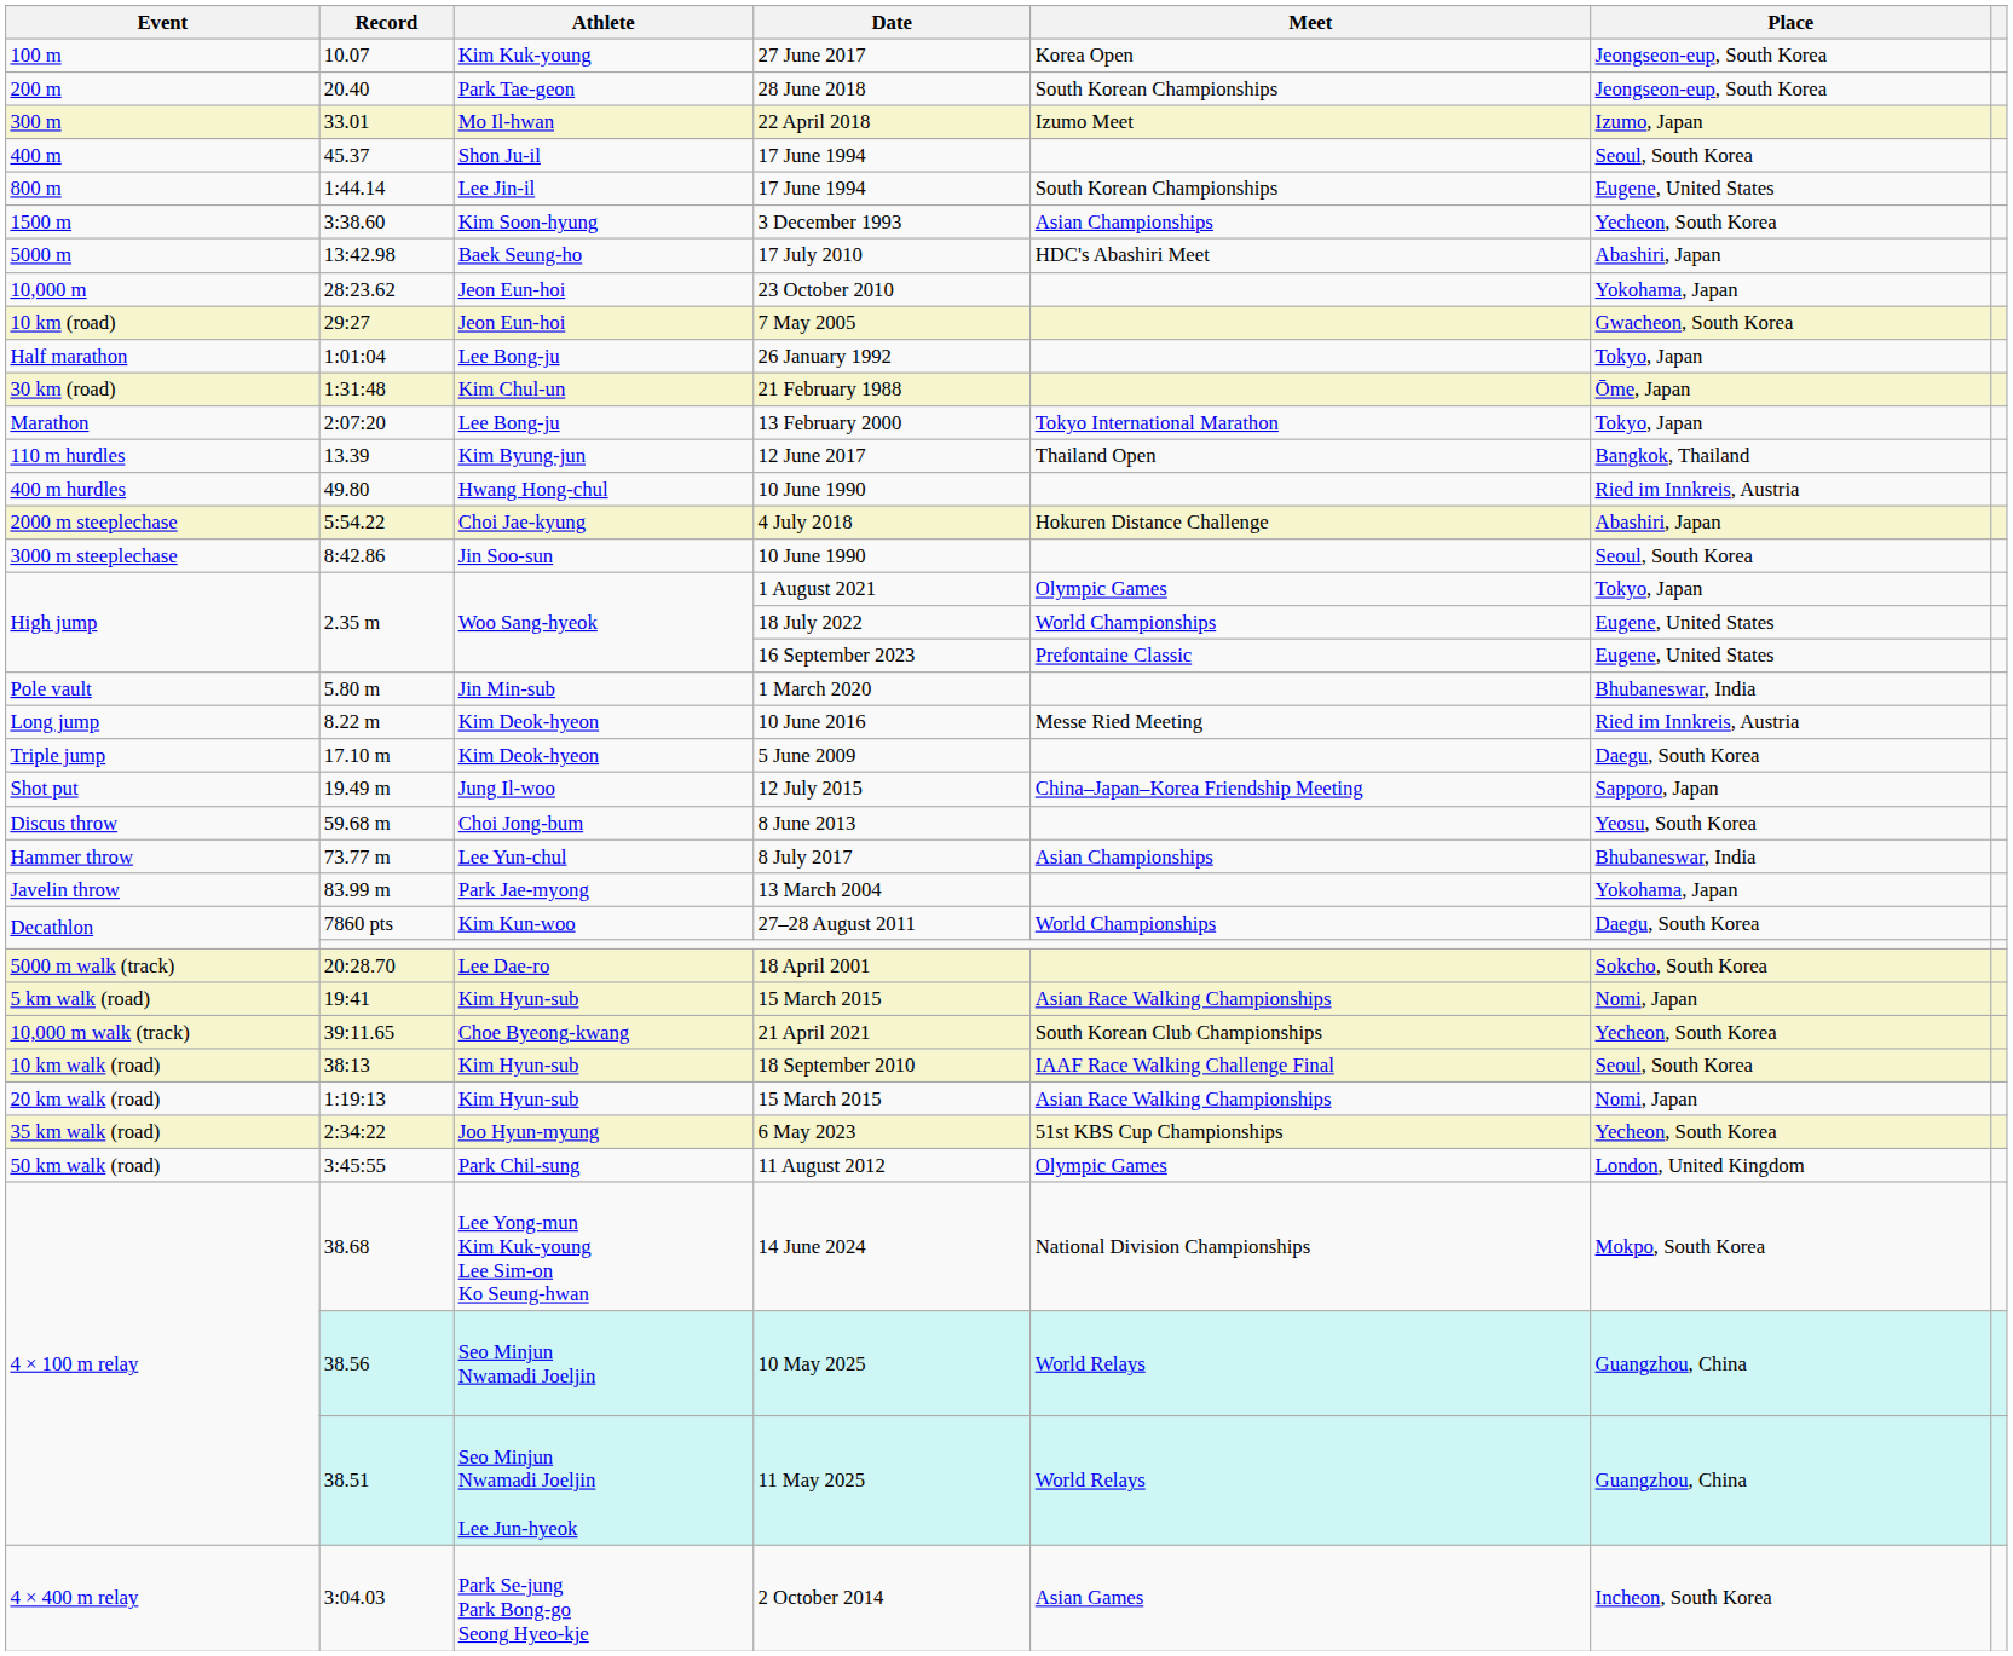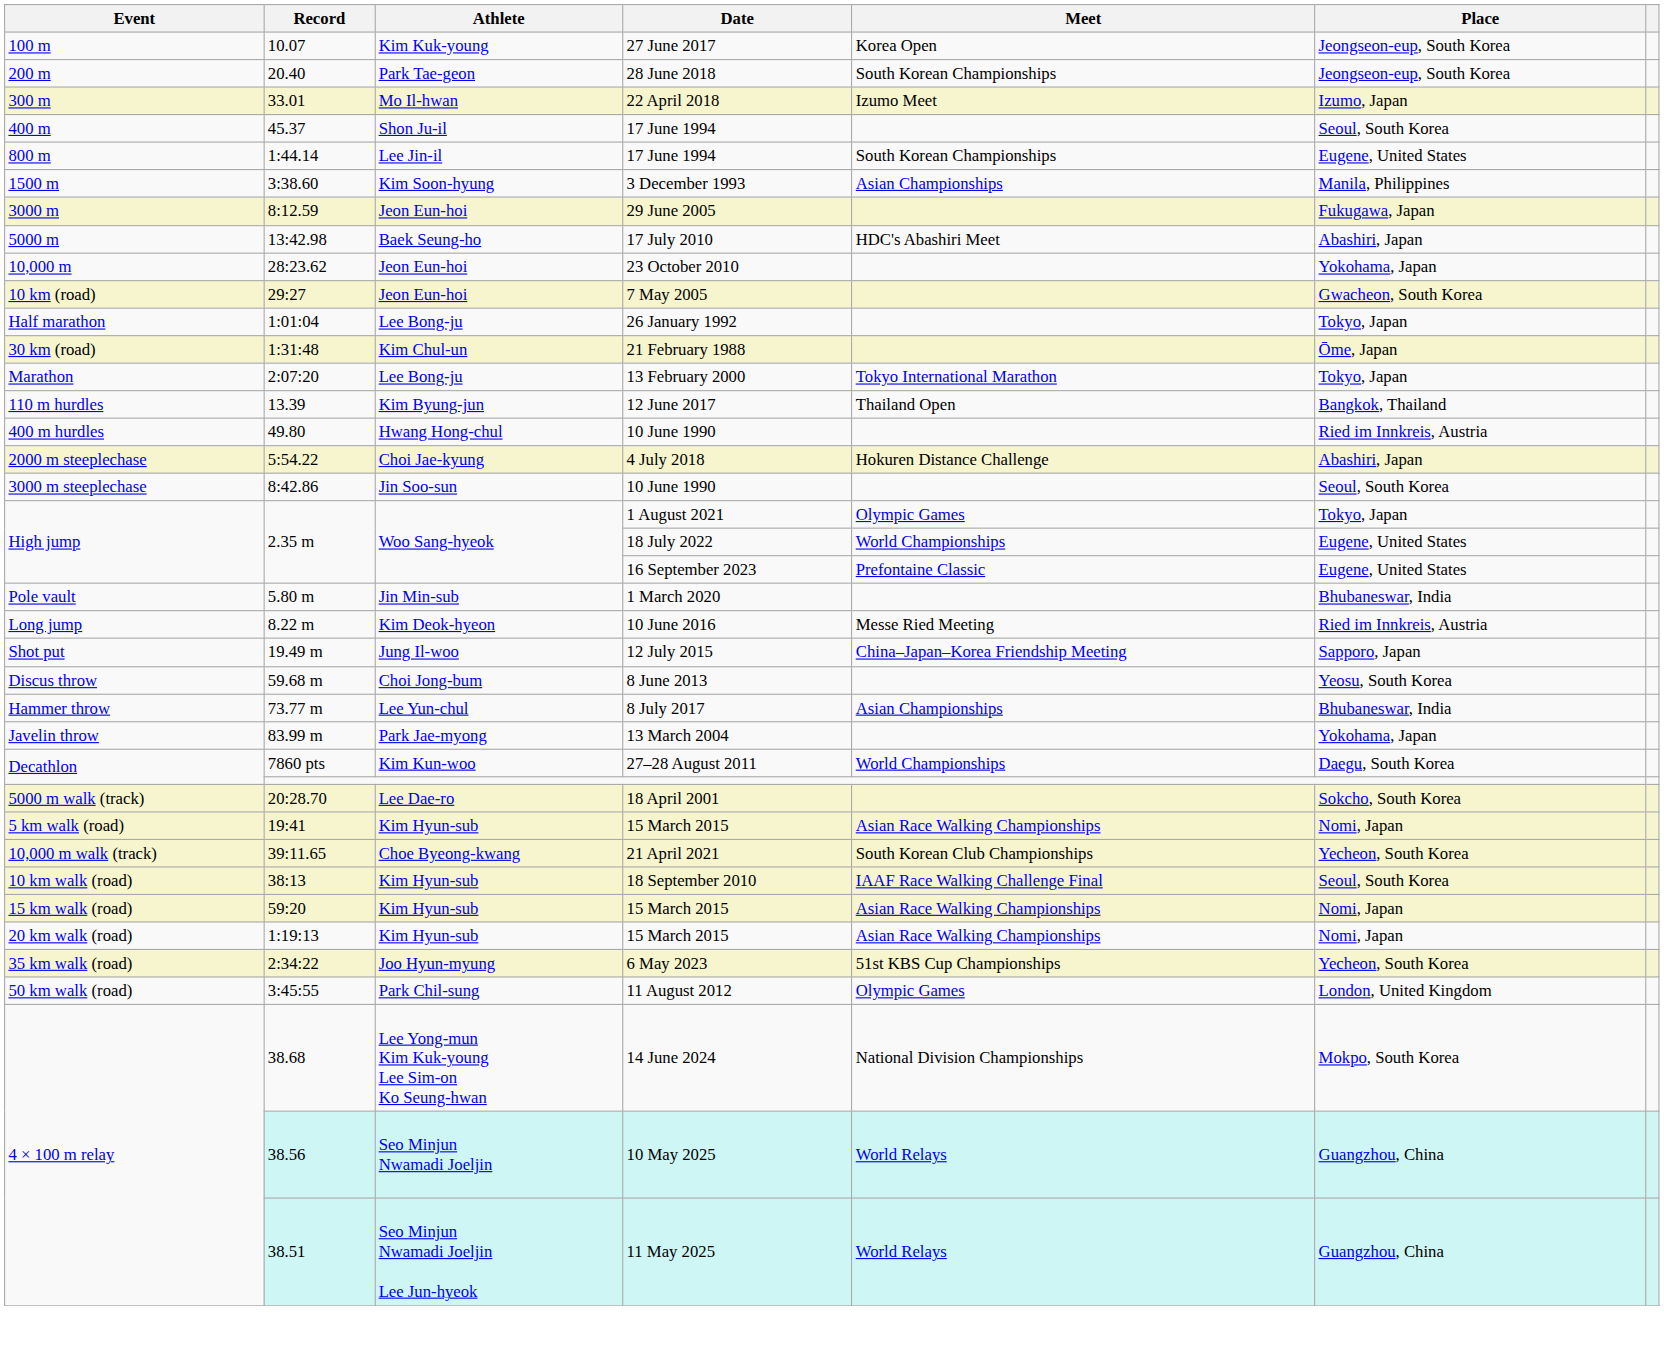3 December 1993 | Place: Yecheon, South Korea -> Manila, Philippines
+ row: 3000 m | 8:12.59 | Jeon Eun-hoi | 29 June 2005 | Fukugawa, Japan
- row: Triple jump | 17.10 m | Kim Deok-hyeon | 5 June 2009 | Daegu, South Korea
+ row: 15 km walk (road) | 59:20 | Kim Hyun-sub | 15 March 2015 | Asian Race Walking Championships | Nomi, Japan
- row: 4 × 400 m relay | 3:04.03 | Park Se-jung Park Bong-go Seong Hyeo-kje | 2 October 2014 | Asian Games | Incheon, South Korea
